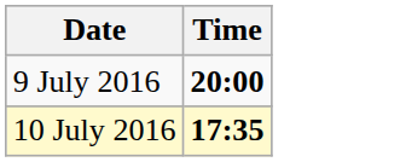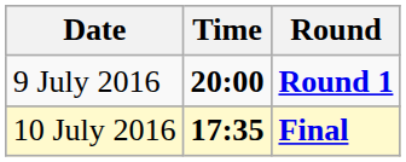+ column: Round | Round 1 | Final
